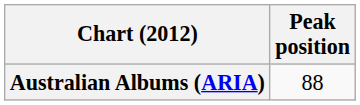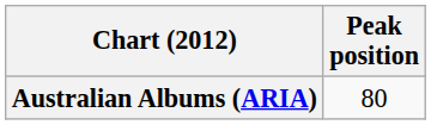Australian Albums (ARIA) | Peak position: 88 -> 80
